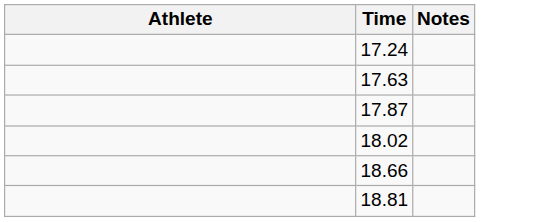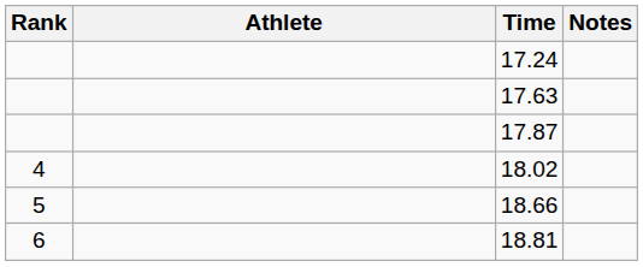+ column: Rank | 4 | 5 | 6
